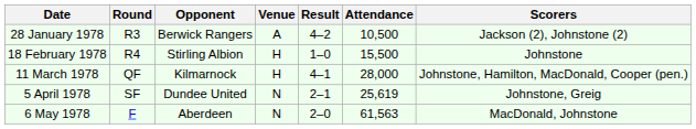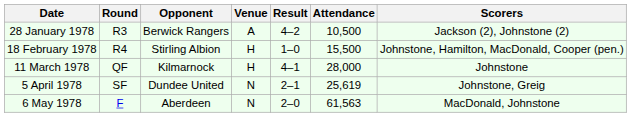18 February 1978 | Scorers: Johnstone -> Johnstone, Hamilton, MacDonald, Cooper (pen.)
11 March 1978 | Scorers: Johnstone, Hamilton, MacDonald, Cooper (pen.) -> Johnstone
